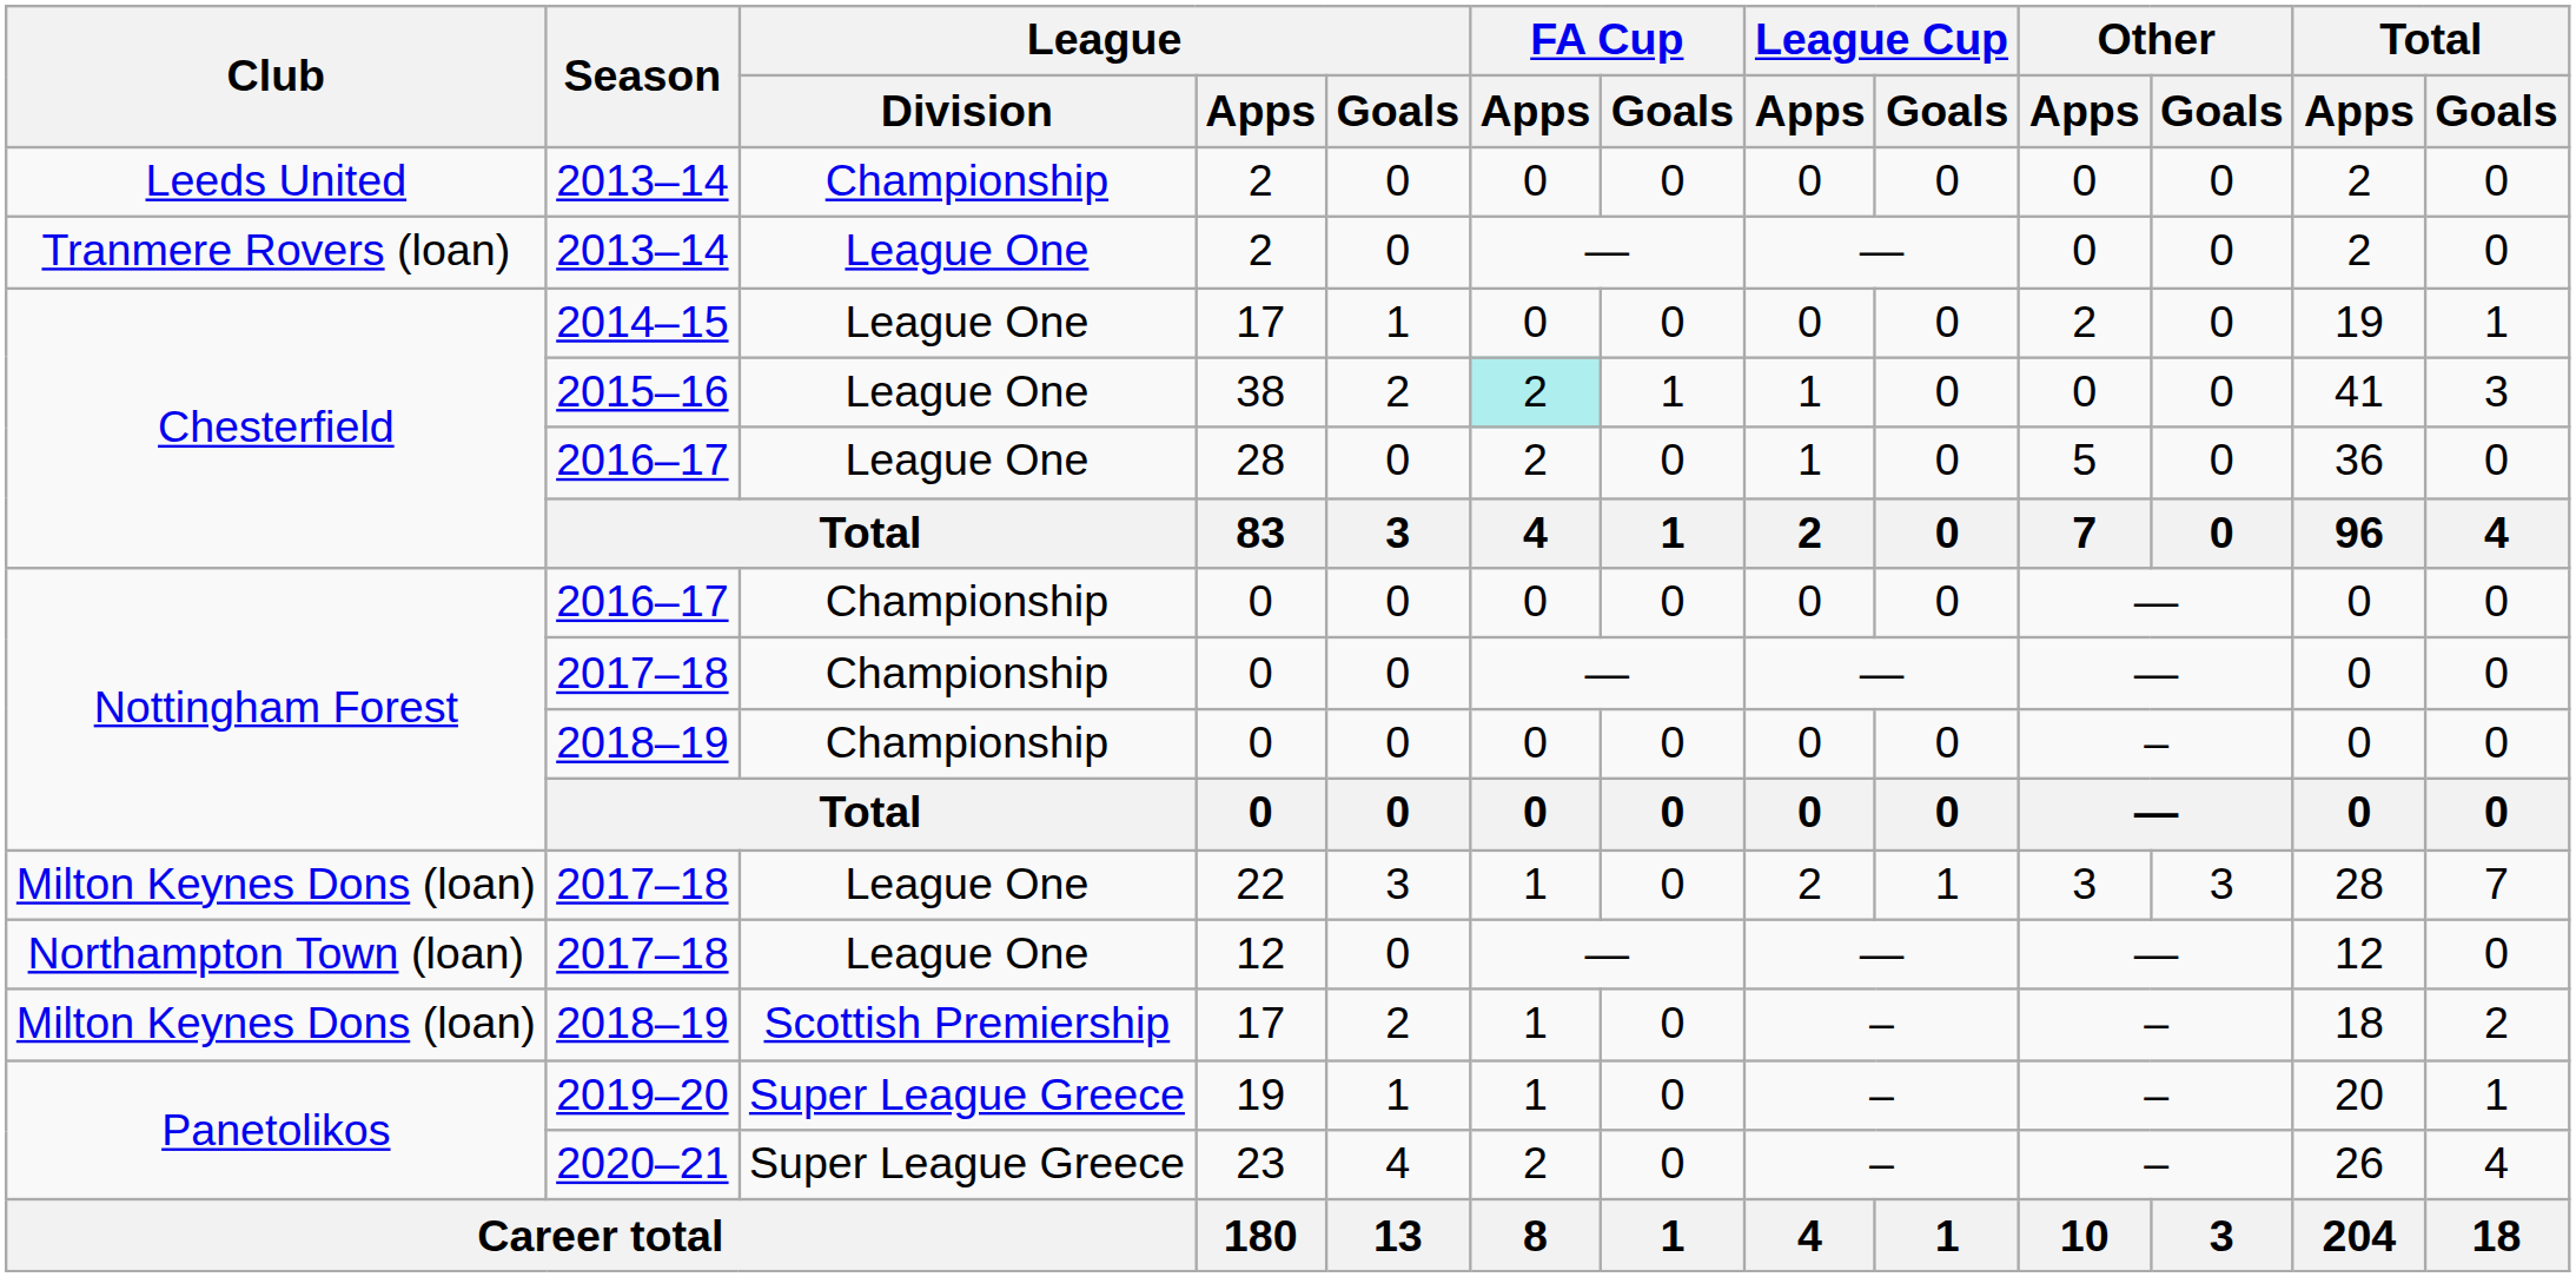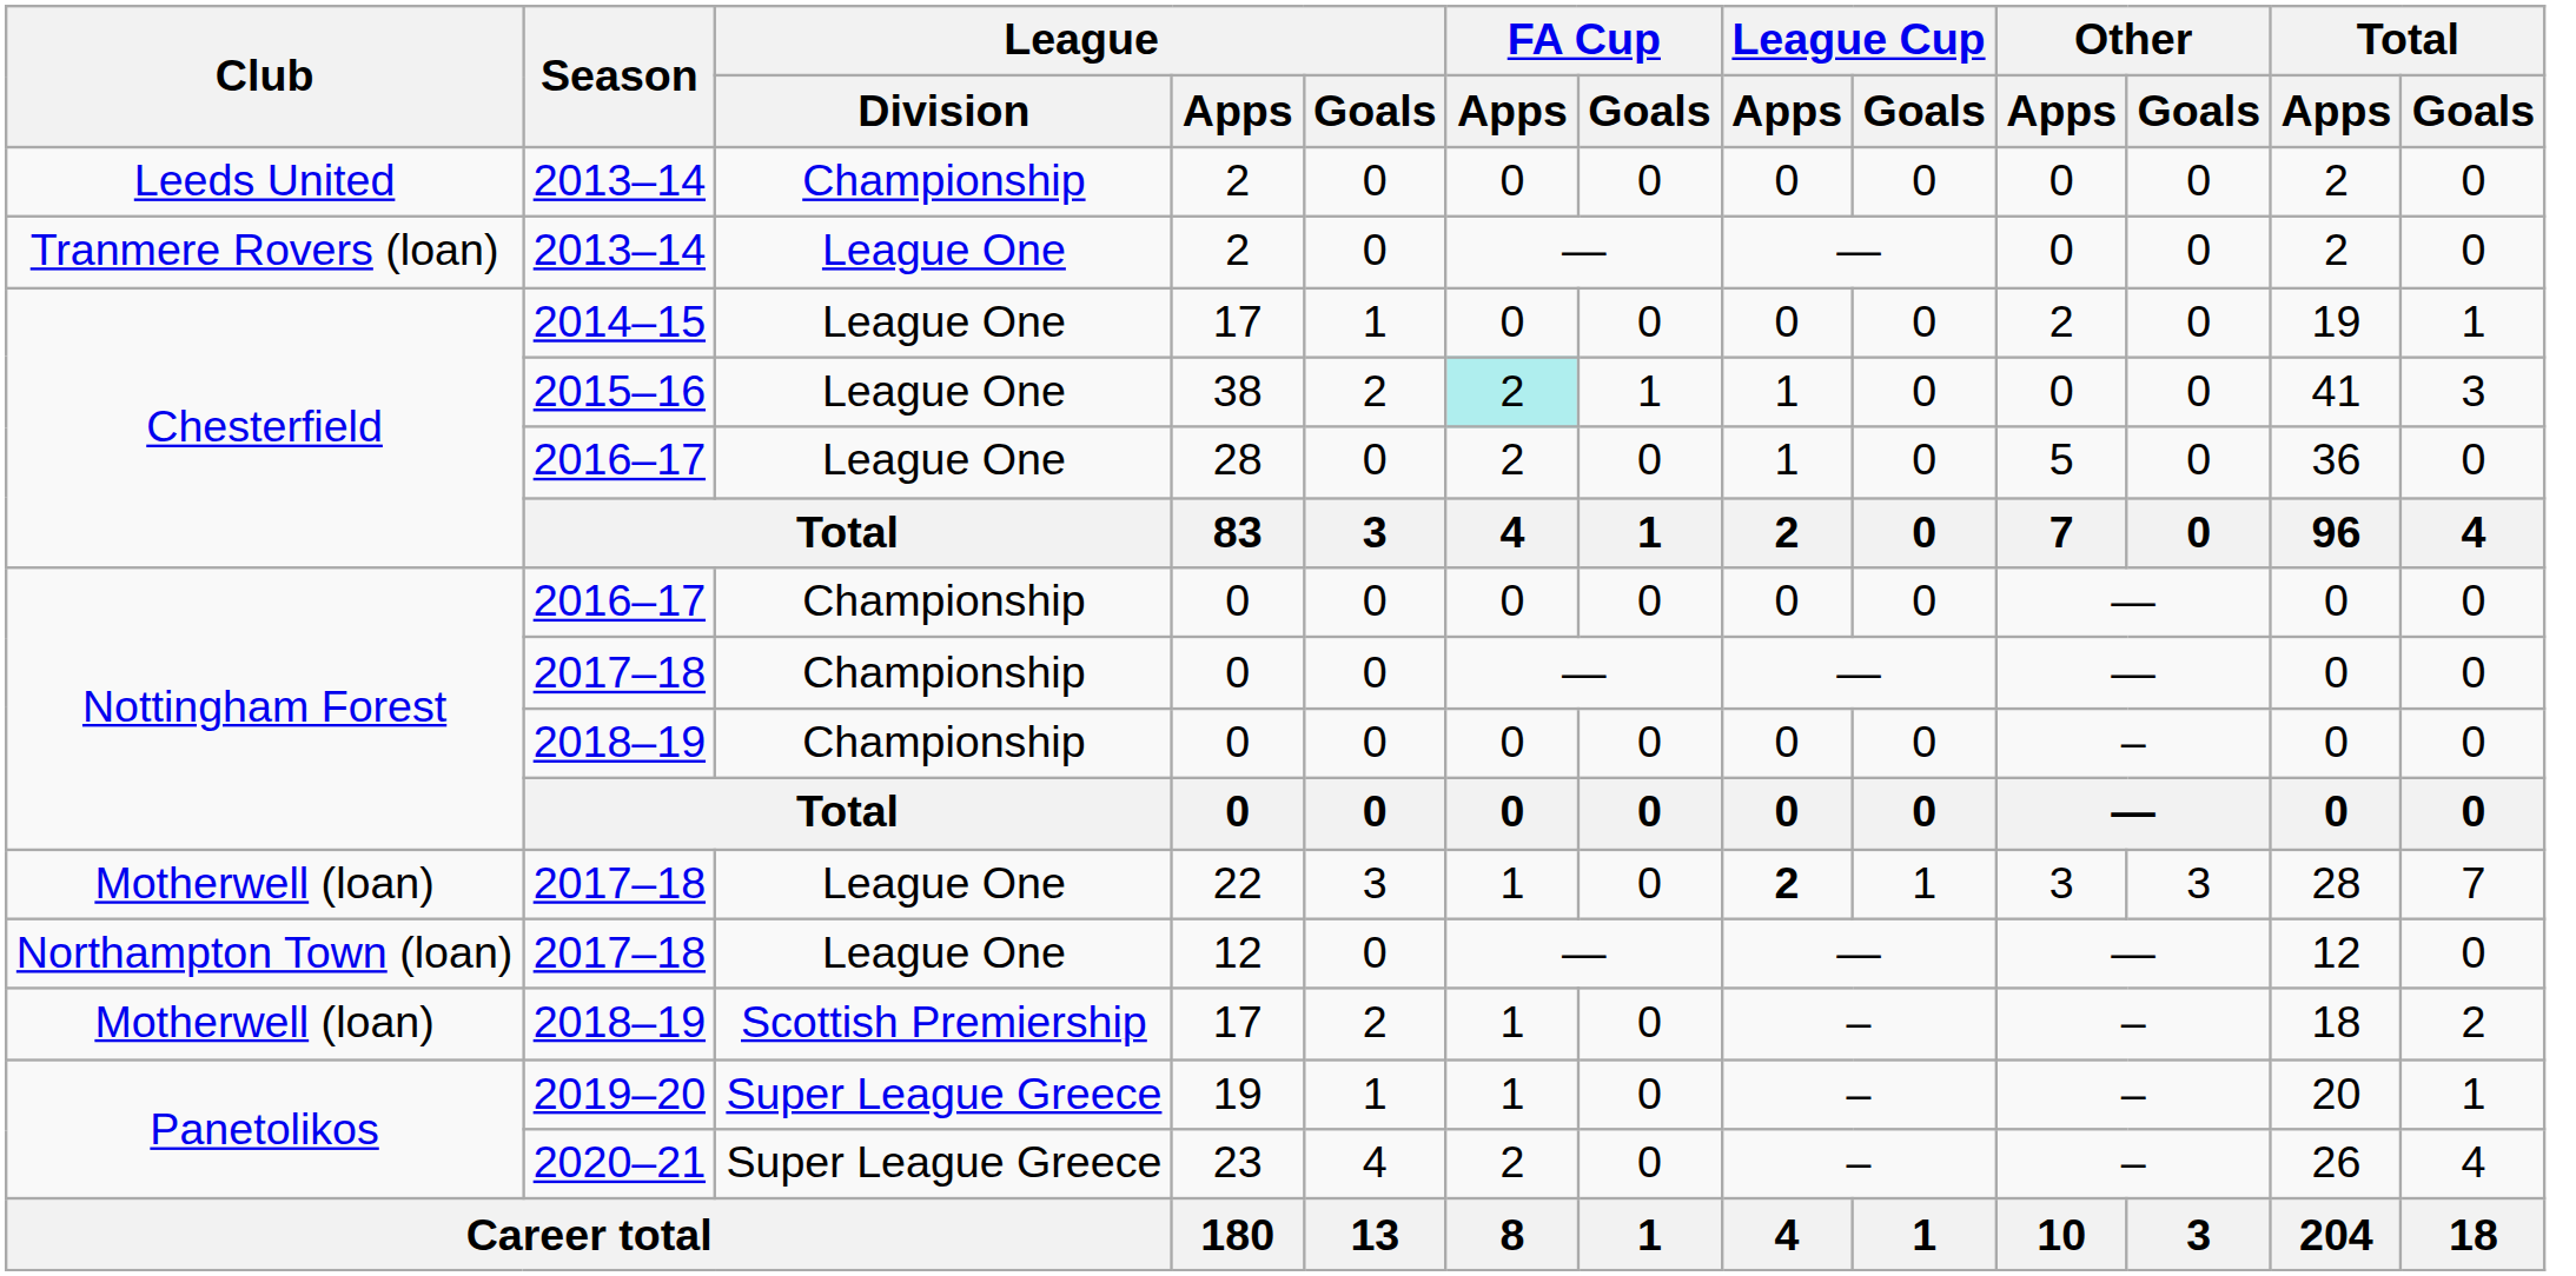22 | Club: Milton Keynes Dons (loan) -> Motherwell (loan)
22 | League Cup / Apps: normal -> bold
2018–19 / 17 | Club: Milton Keynes Dons (loan) -> Motherwell (loan)
